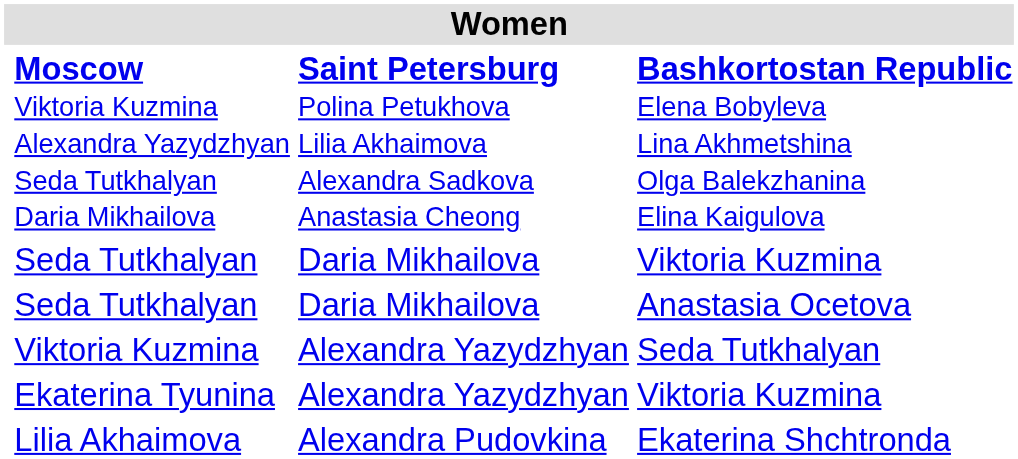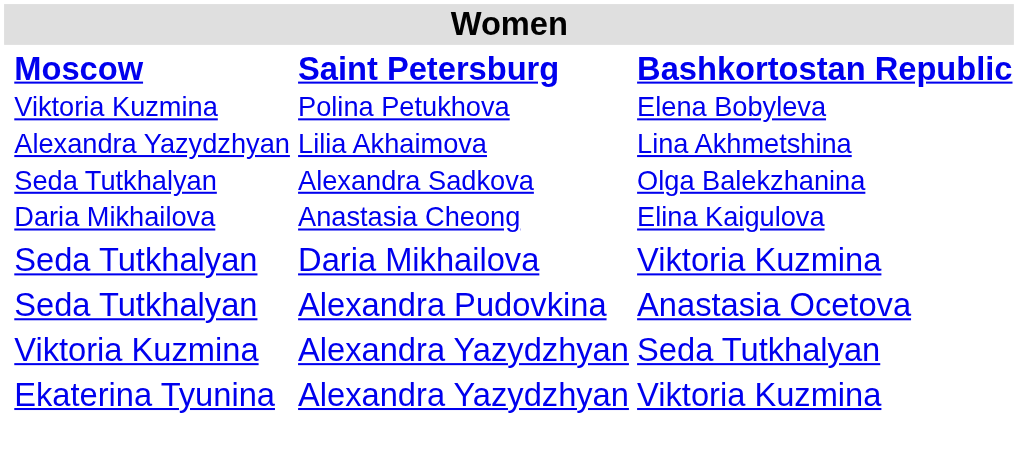Seda Tutkhalyan / Anastasia Ocetova | column 3: Daria Mikhailova -> Alexandra Pudovkina
- row: Lilia Akhaimova | Alexandra Pudovkina | Ekaterina Shchtronda
